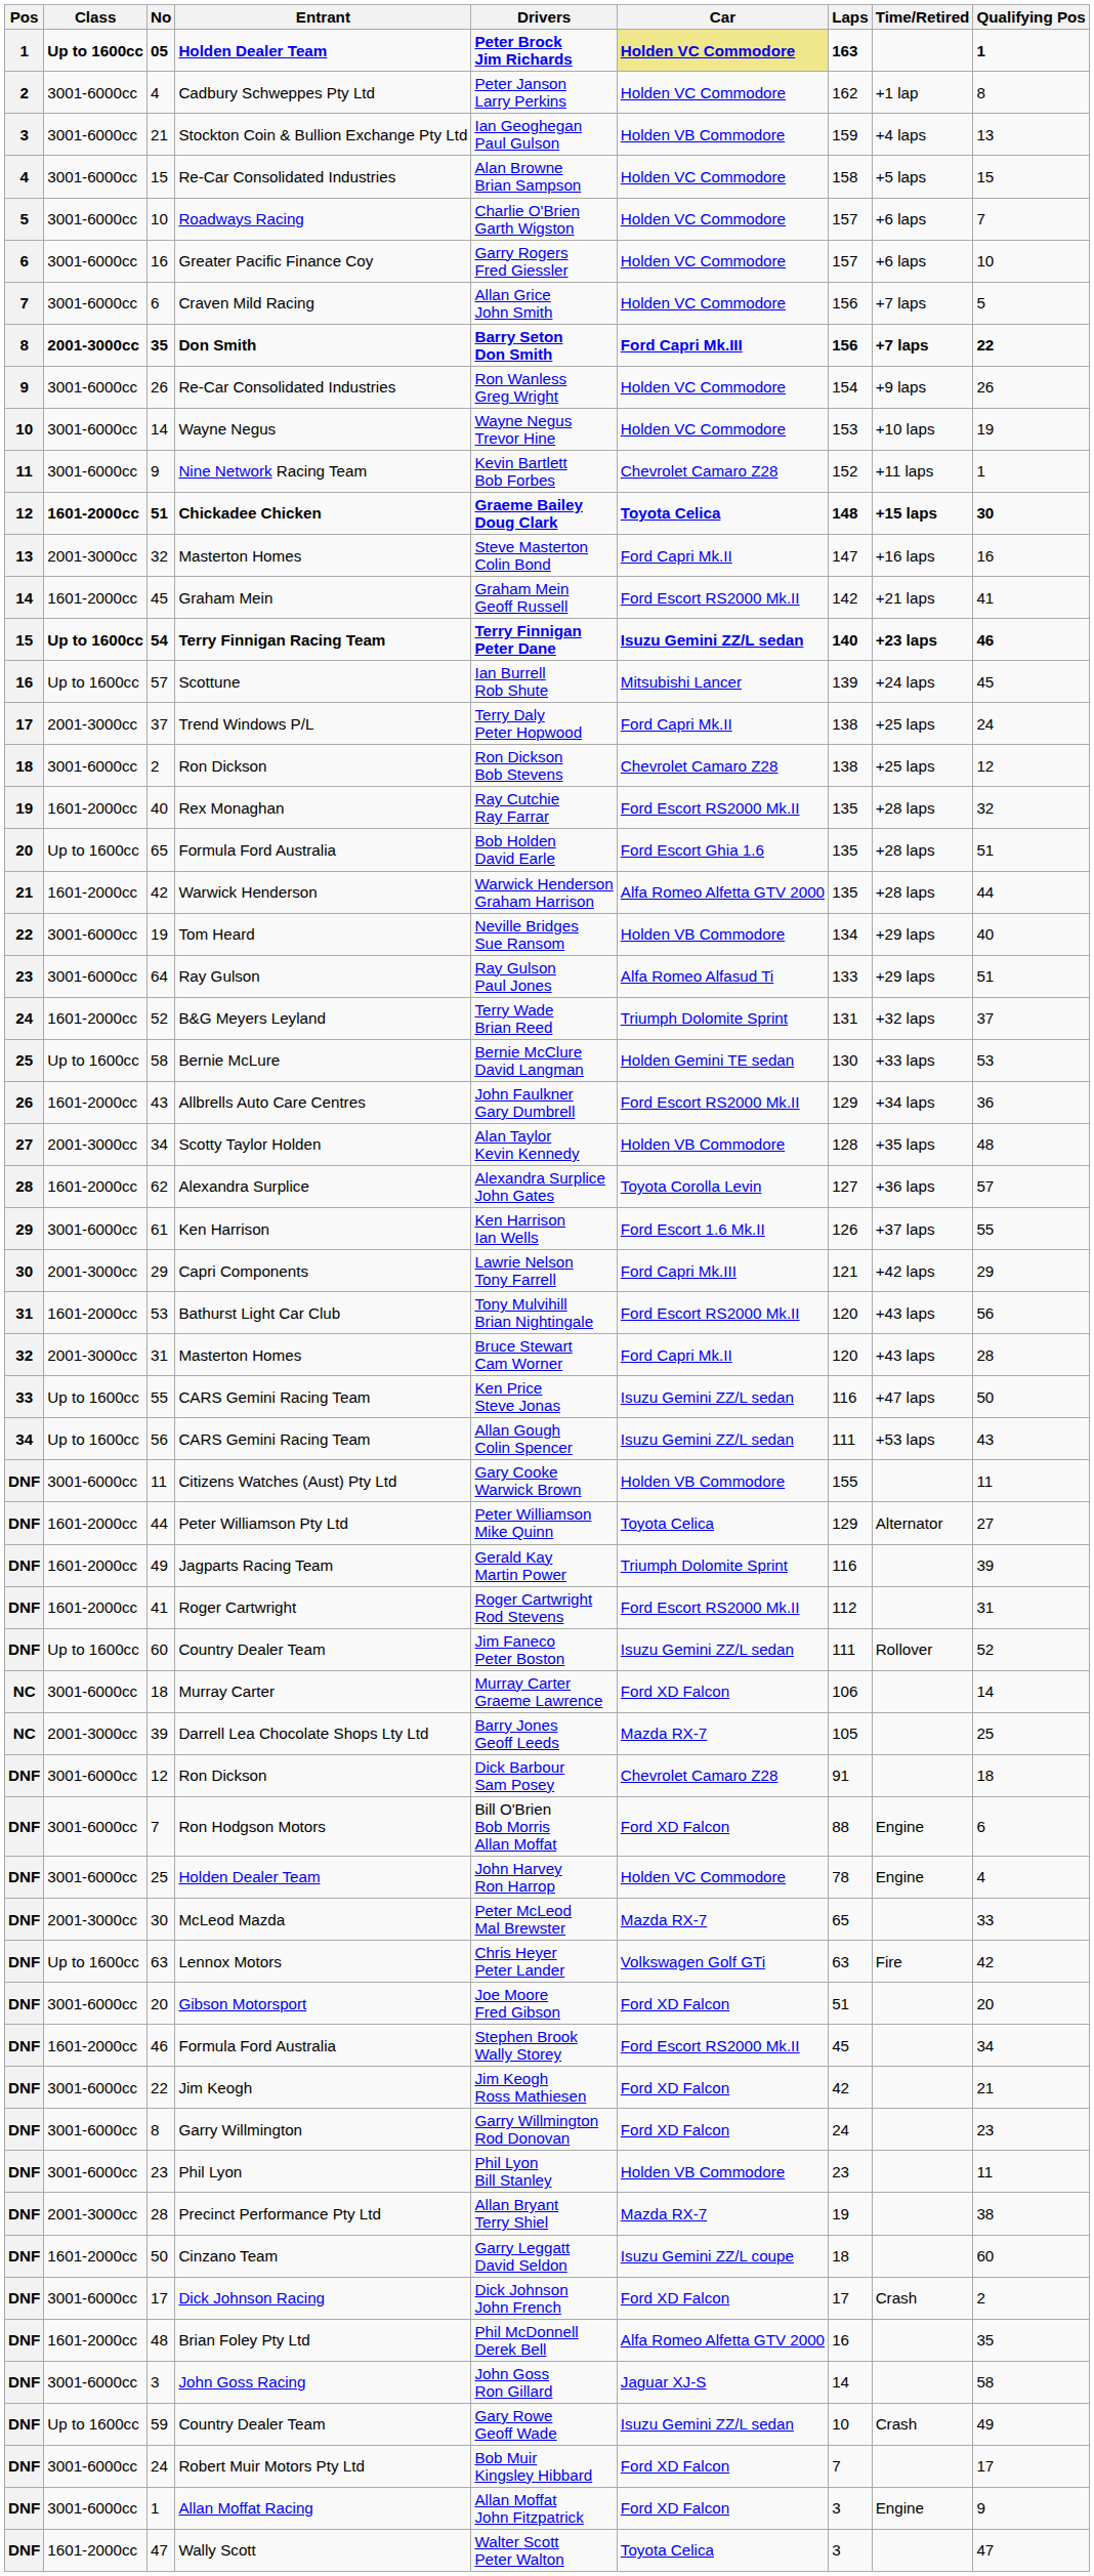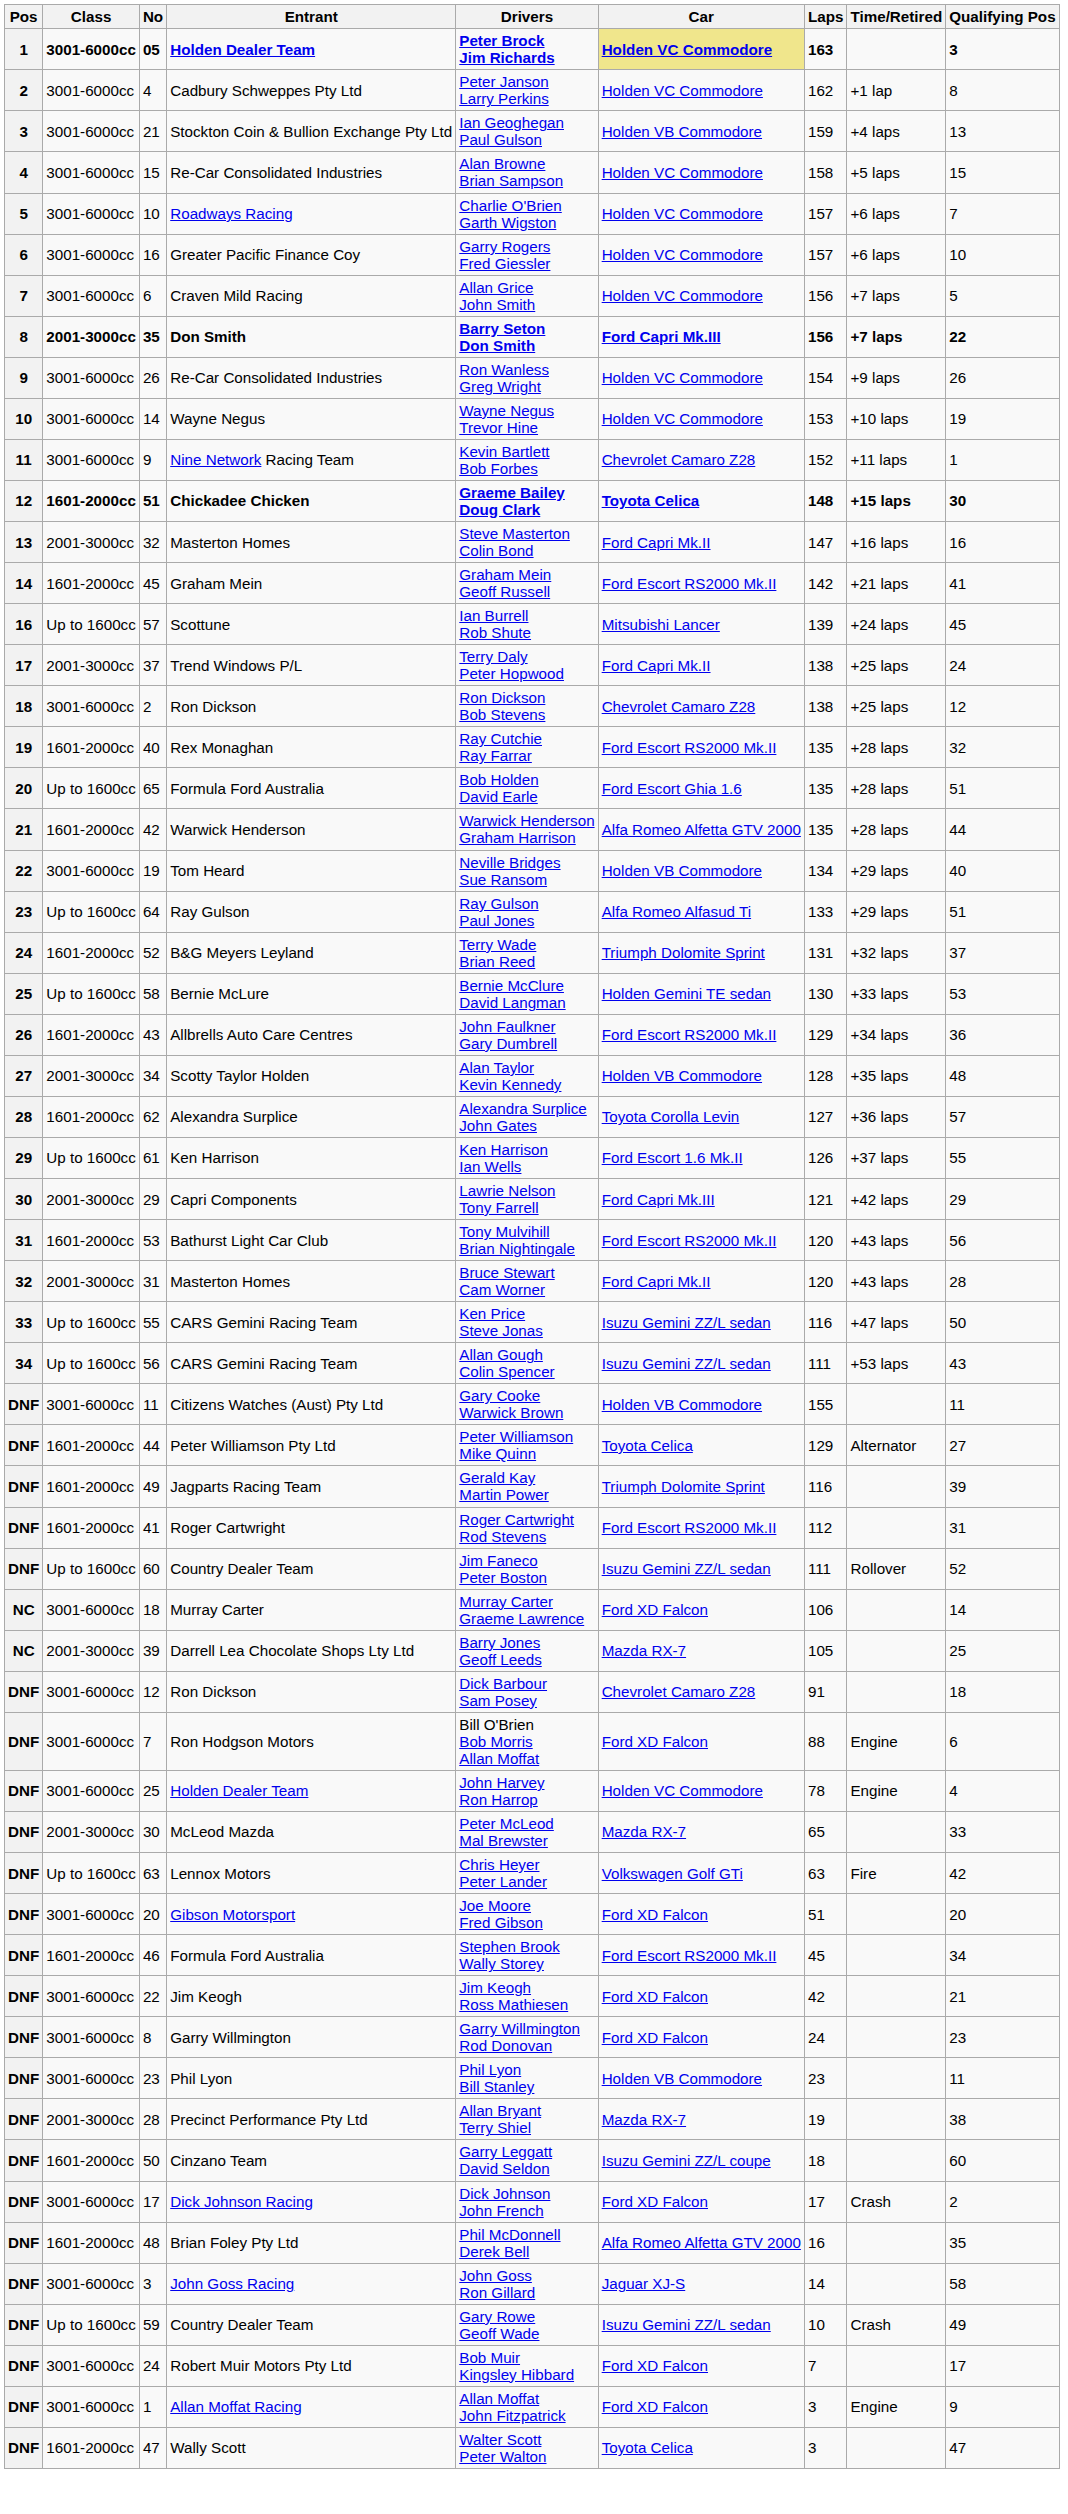05 | Class: Up to 1600cc -> 3001-6000cc
05 | Qualifying Pos: 1 -> 3
- row: 15 | Up to 1600cc | 54 | Terry Finnigan Racing Team | Terry Finnigan Peter Dane | Isuzu Gemini ZZ/L sedan | 140 | +23 laps | 46
64 | Class: 3001-6000cc -> Up to 1600cc
61 | Class: 3001-6000cc -> Up to 1600cc
